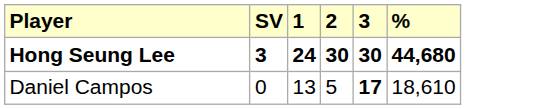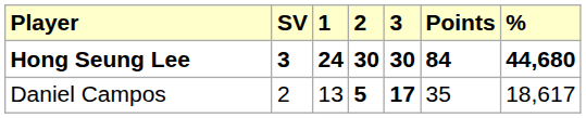+ column: Points | 84 | 35
Daniel Campos | SV: 0 -> 2
Daniel Campos | 2: normal -> bold
Daniel Campos | %: 18,610 -> 18,617
